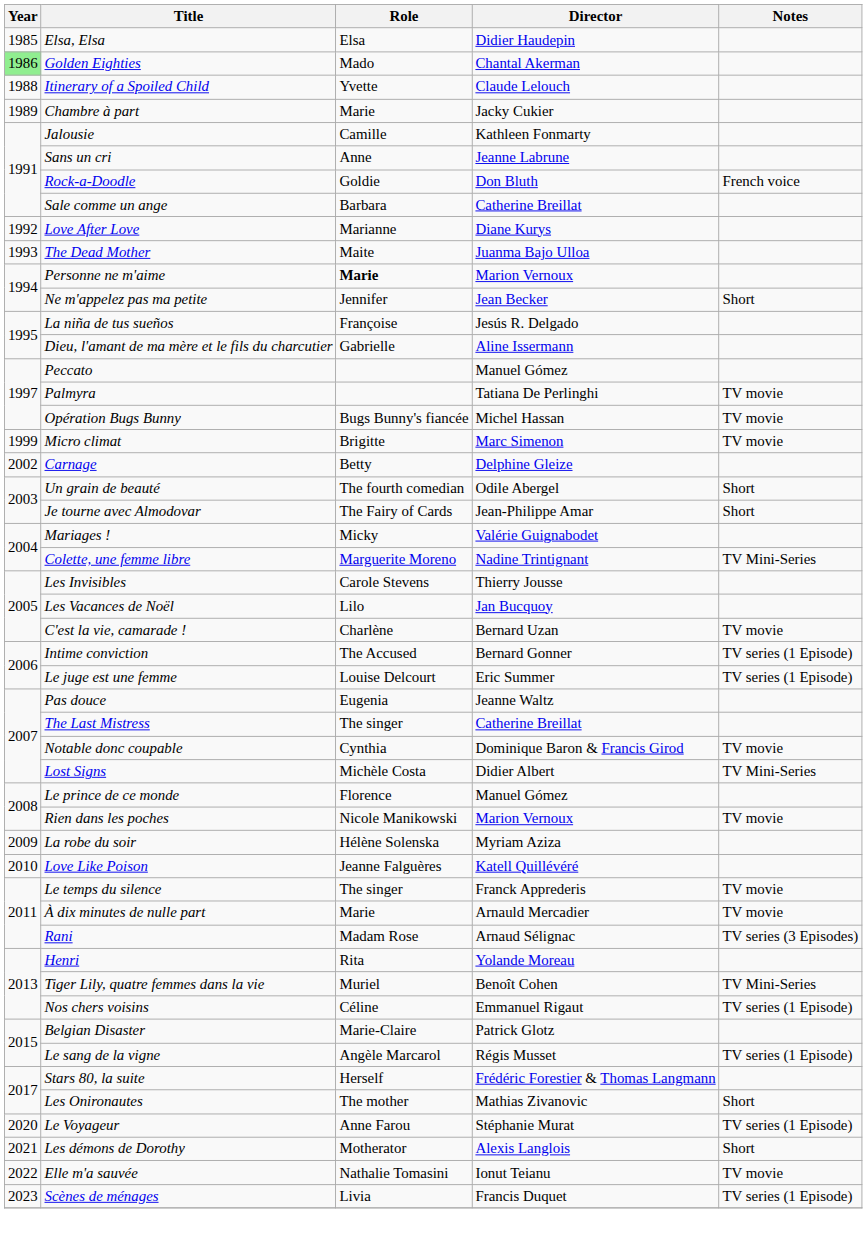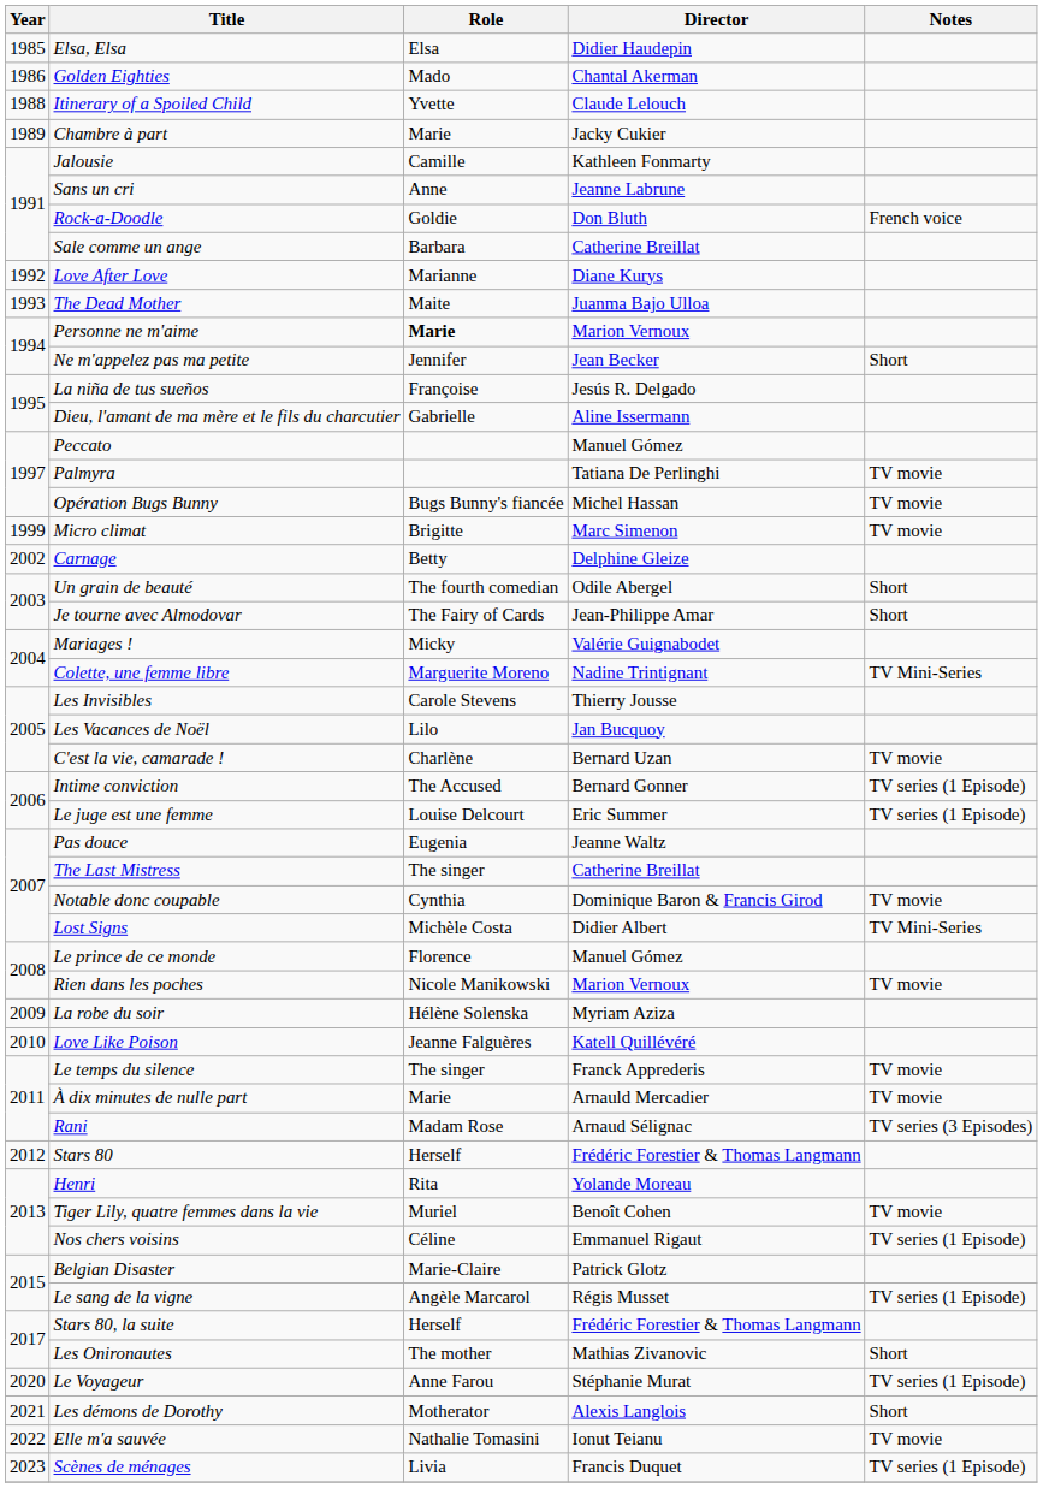Golden Eighties | Year: lightgreen background -> no background
+ row: 2012 | Stars 80 | Herself | Frédéric Forestier & Thomas Langmann
Tiger Lily, quatre femmes dans la vie | Notes: TV Mini-Series -> TV movie
